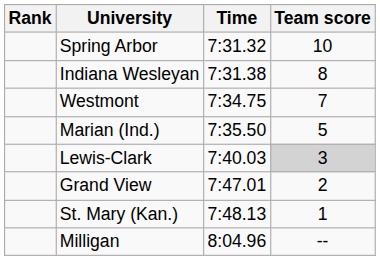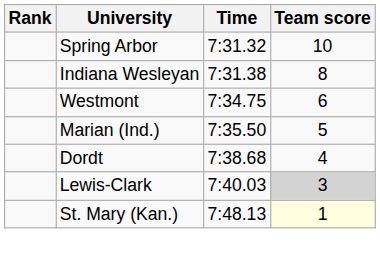Westmont | Team score: 7 -> 6
+ row: Dordt | 7:38.68 | 4
- row: Grand View | 7:47.01 | 2
St. Mary (Kan.) | Team score: no background -> lightyellow background
- row: Milligan | 8:04.96 | --
